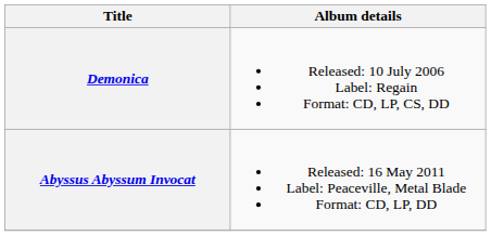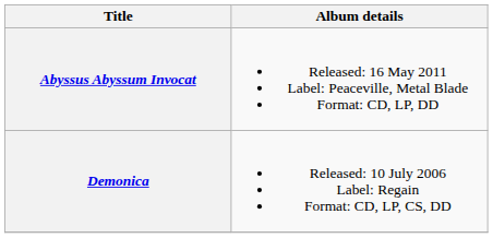rows swapped: Demonica <-> Abyssus Abyssum Invocat
